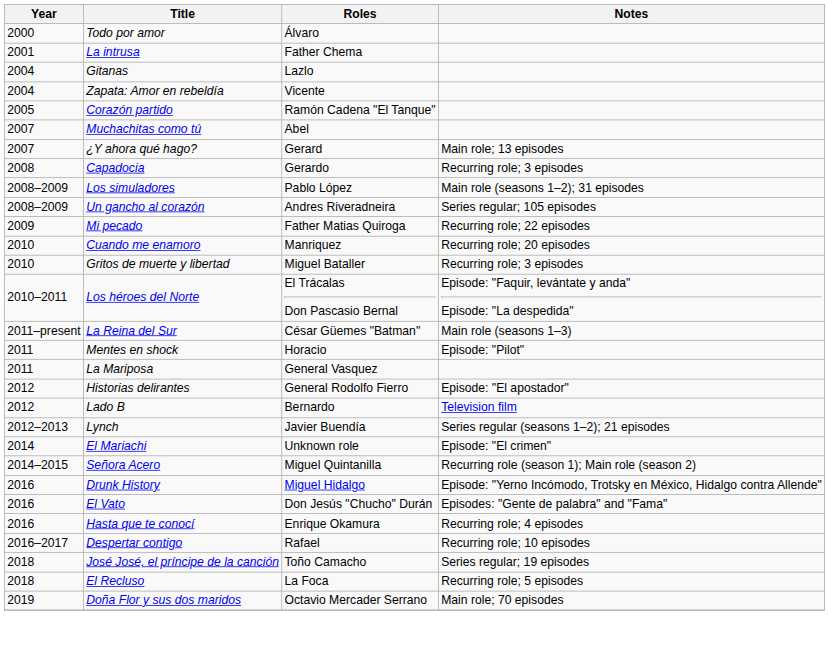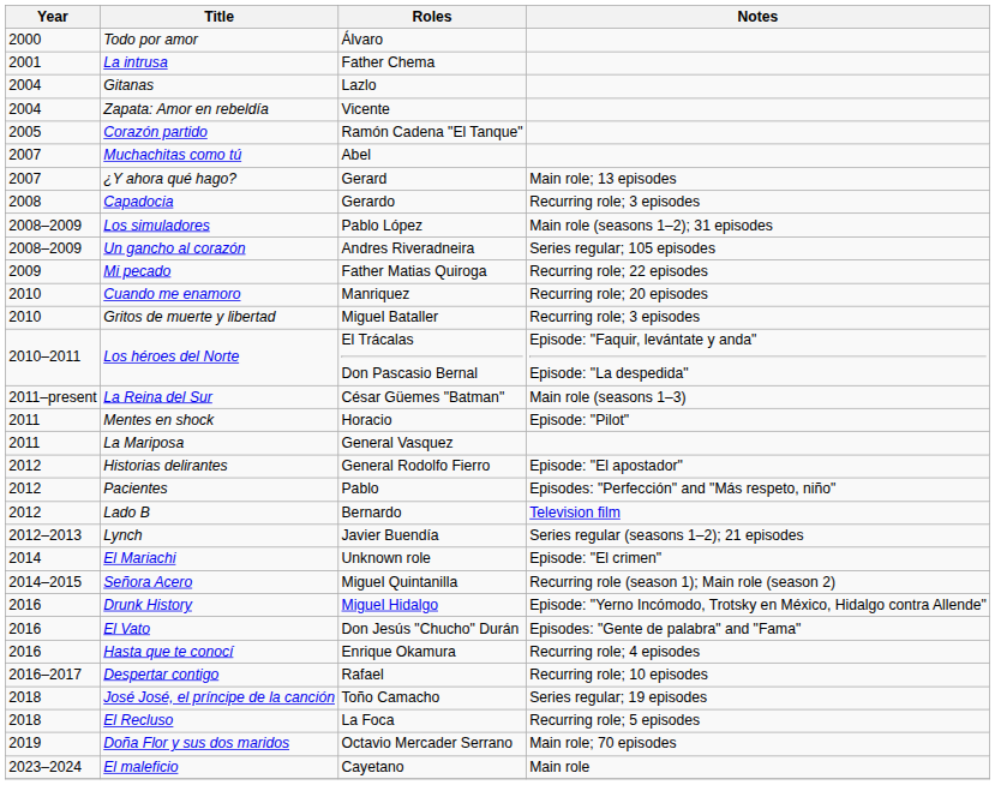+ row: 2012 | Pacientes | Pablo | Episodes: "Perfección" and "Más respeto, niño"
+ row: 2023–2024 | El maleficio | Cayetano | Main role
